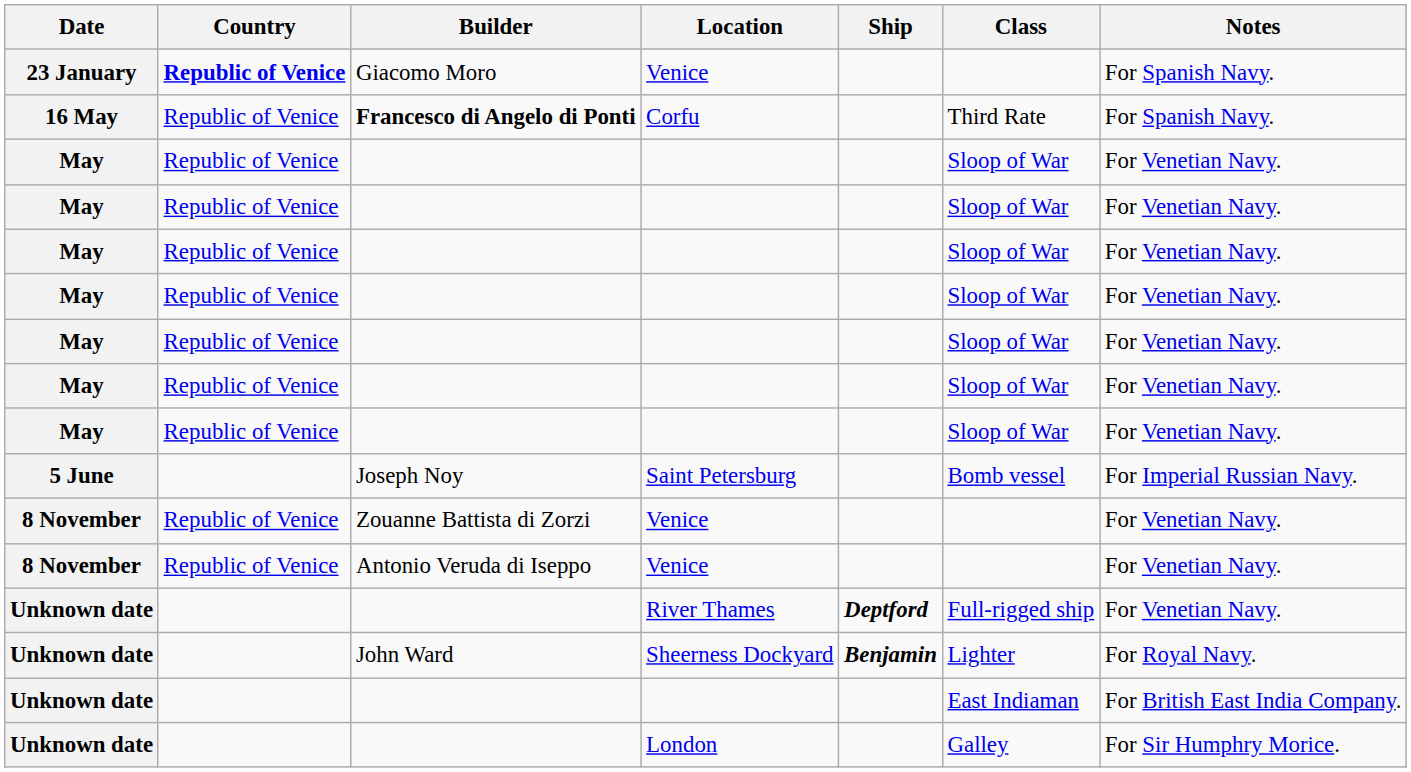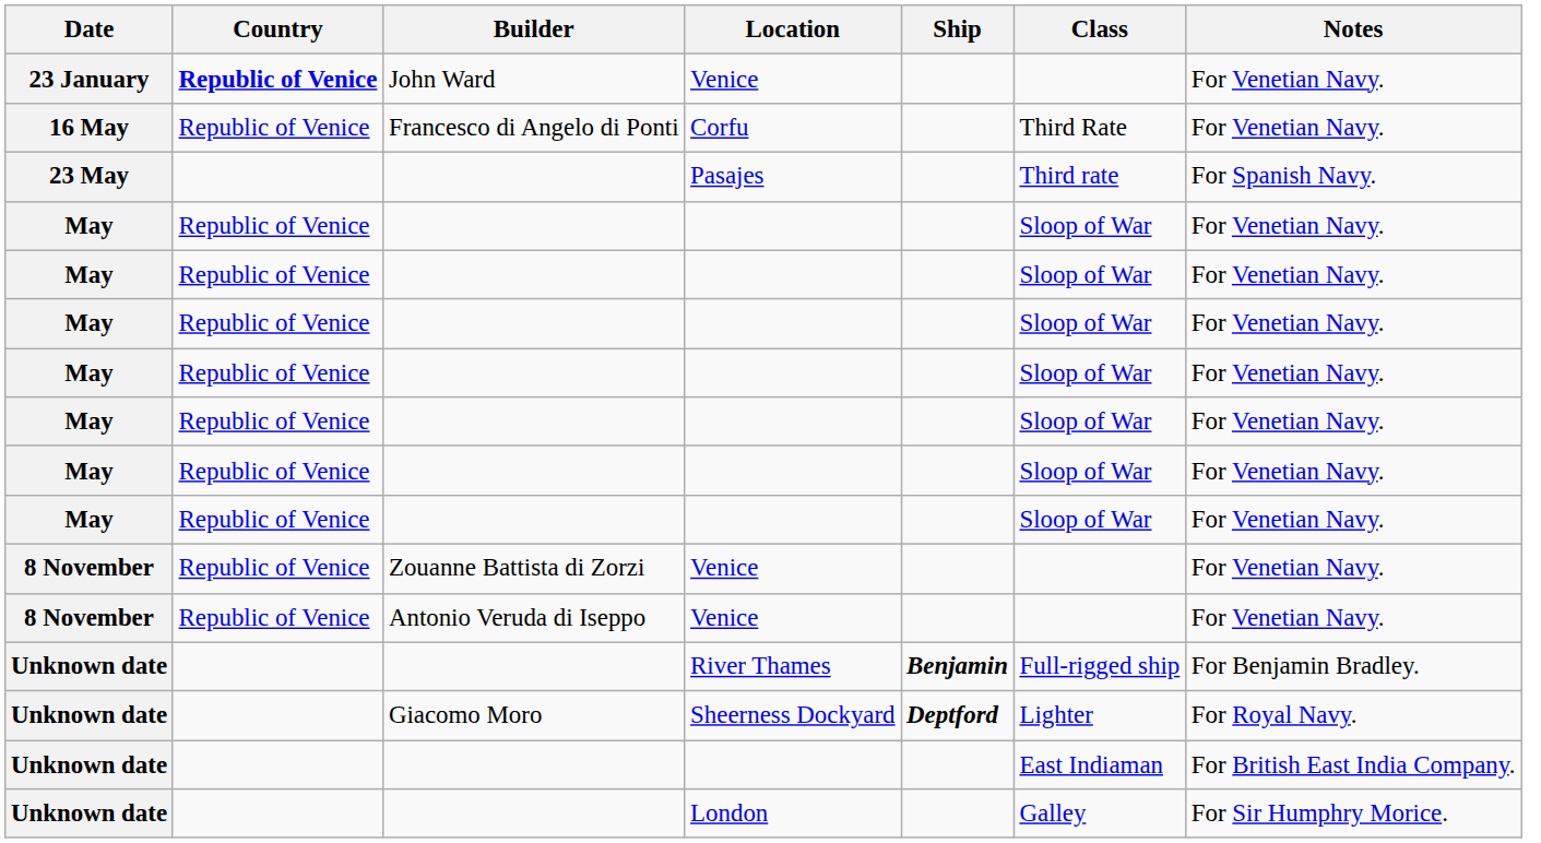23 January / Venice | Builder: Giacomo Moro -> John Ward
23 January / Venice | Notes: For Spanish Navy. -> For Venetian Navy.
Corfu | Builder: bold -> normal
Corfu | Notes: For Spanish Navy. -> For Venetian Navy.
+ row: 23 May | Pasajes | Third rate | For Spanish Navy.
- row: 5 June | Joseph Noy | Saint Petersburg | Bomb vessel | For Imperial Russian Navy.
River Thames | Ship: Deptford -> Benjamin
River Thames | Notes: For Venetian Navy. -> For Benjamin Bradley.
Sheerness Dockyard | Builder: John Ward -> Giacomo Moro
Sheerness Dockyard | Ship: Benjamin -> Deptford
